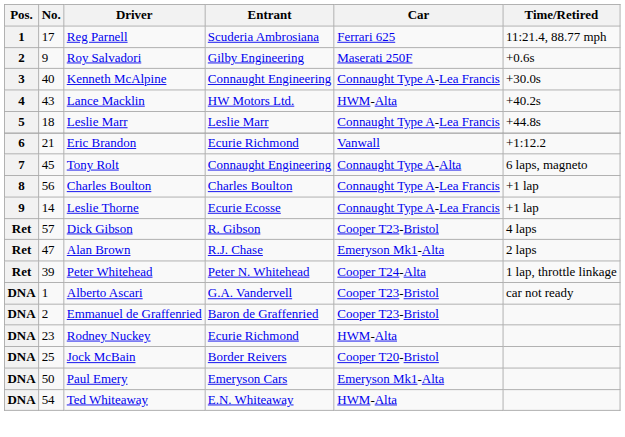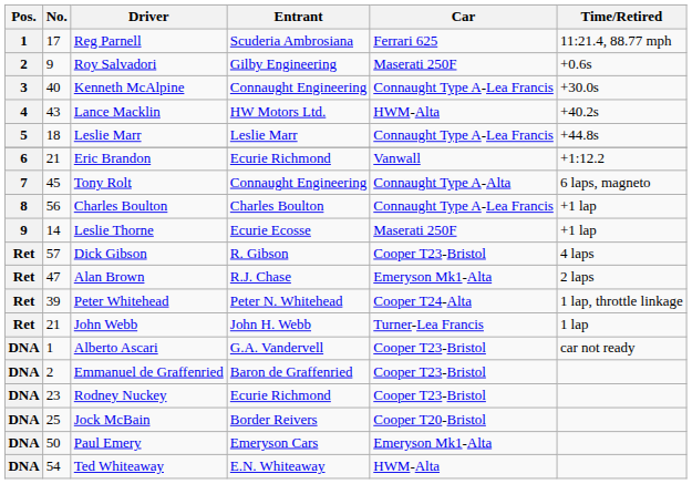Leslie Thorne | Car: Connaught Type A-Lea Francis -> Maserati 250F
+ row: Ret | 21 | John Webb | John H. Webb | Turner-Lea Francis | 1 lap
Rodney Nuckey | Car: HWM-Alta -> Cooper T23-Bristol
